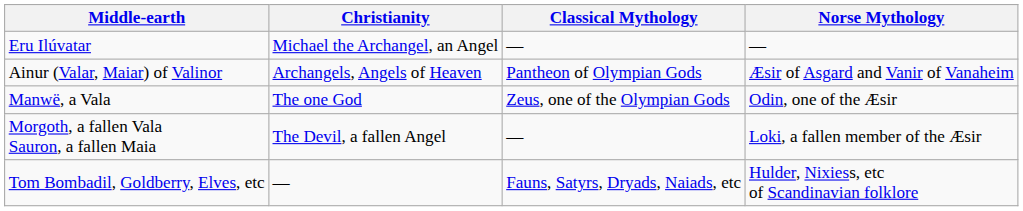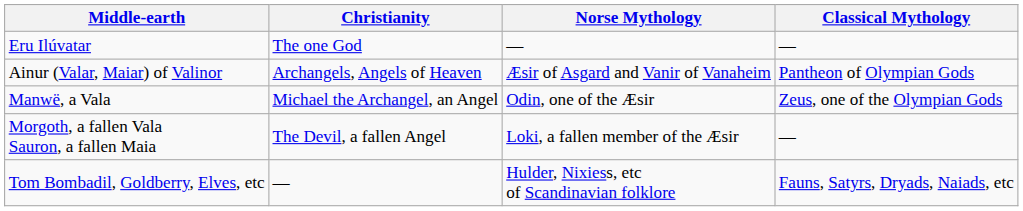columns swapped: Classical Mythology <-> Norse Mythology
Eru Ilúvatar | Christianity: Michael the Archangel, an Angel -> The one God
Manwë, a Vala | Christianity: The one God -> Michael the Archangel, an Angel
